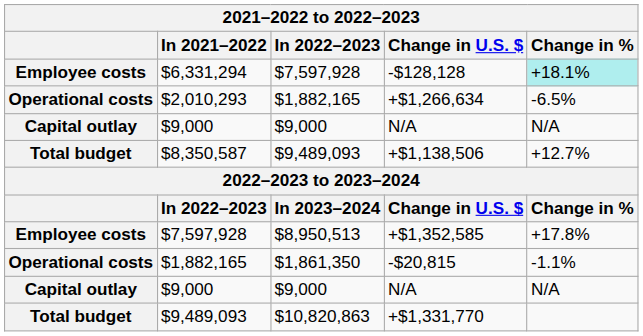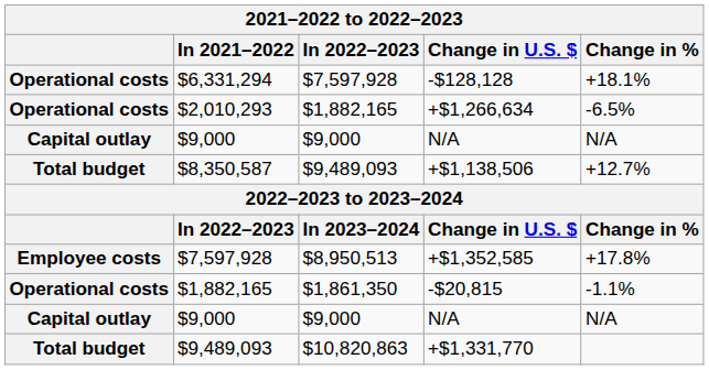$6,331,294 | column 1: Employee costs -> Operational costs
$6,331,294 | Change in %: paleturquoise background -> no background
